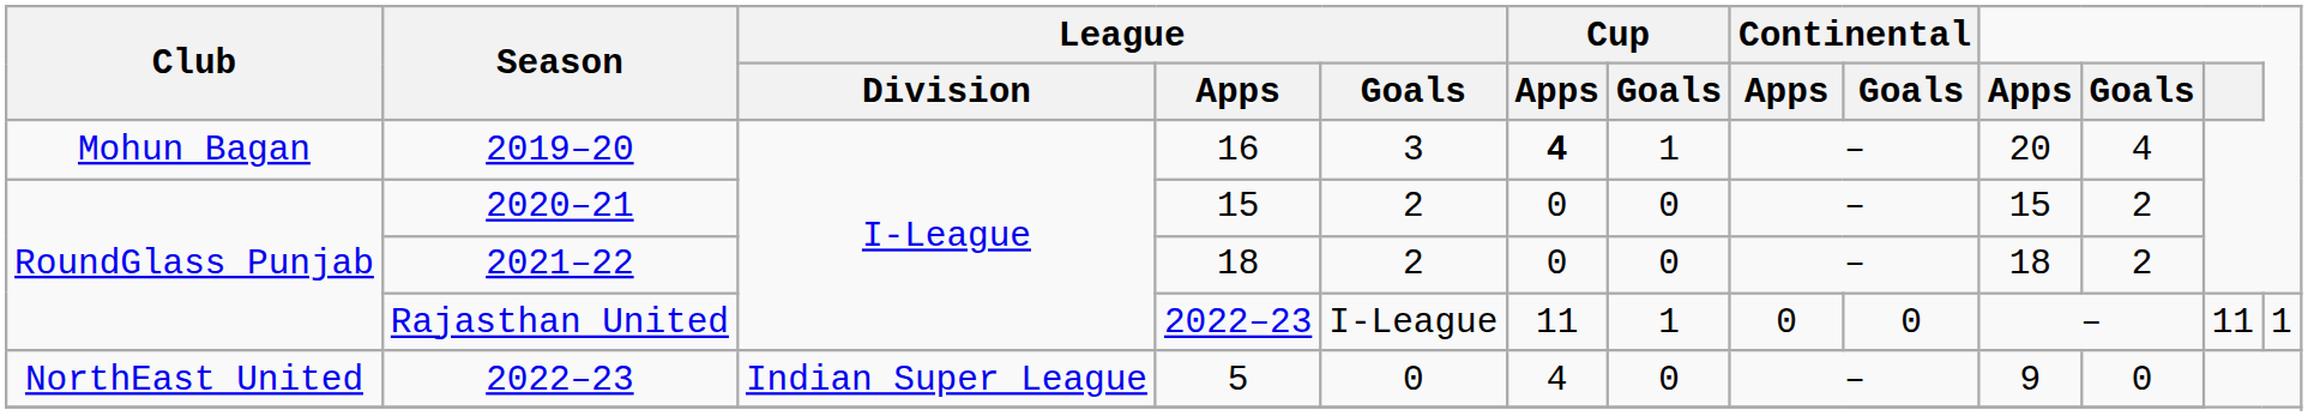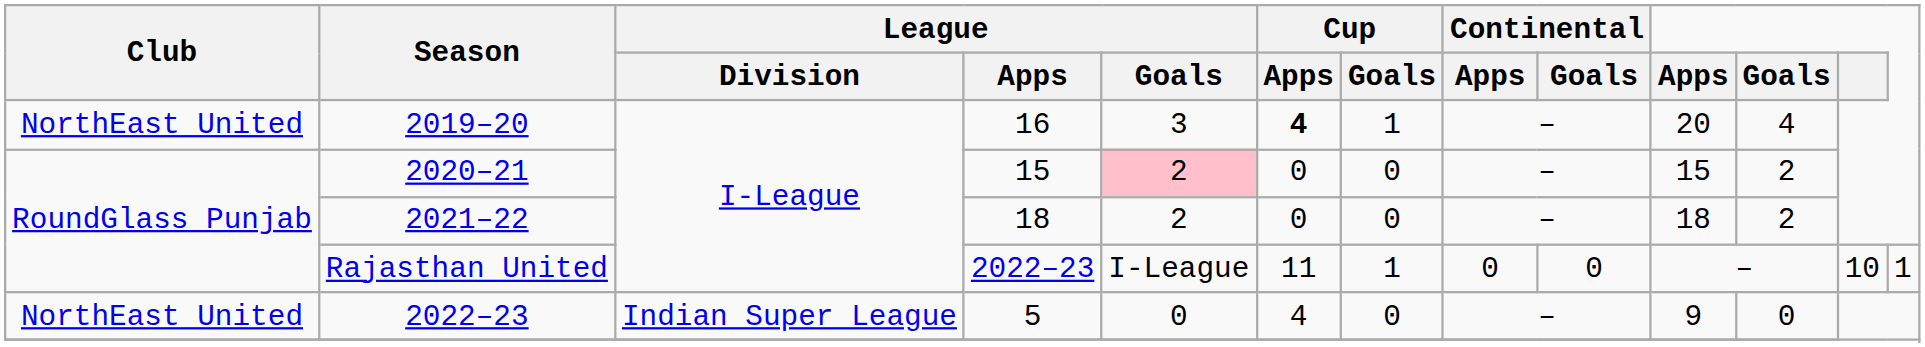2019–20 | Club: Mohun Bagan -> NorthEast United
2020–21 | League / Goals: no background -> pink background
Rajasthan United | column 12: 11 -> 10
